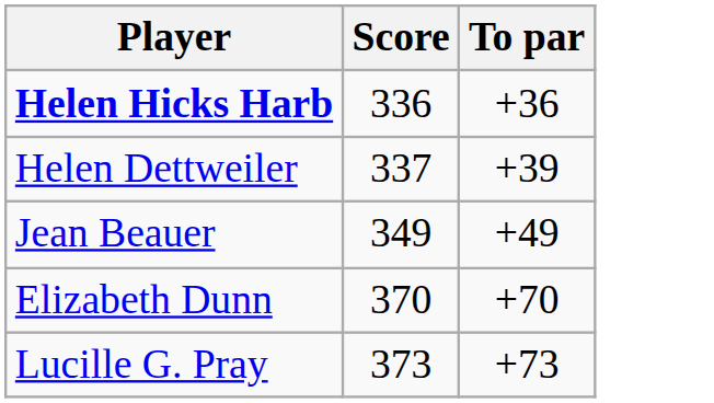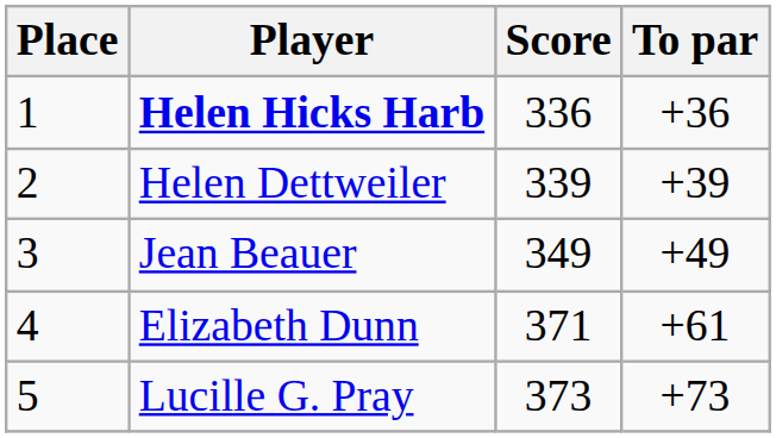+ column: Place | 1 | 2 | 3 | 4 | 5
Helen Dettweiler | Score: 337 -> 339
Elizabeth Dunn | Score: 370 -> 371
Elizabeth Dunn | To par: +70 -> +61
